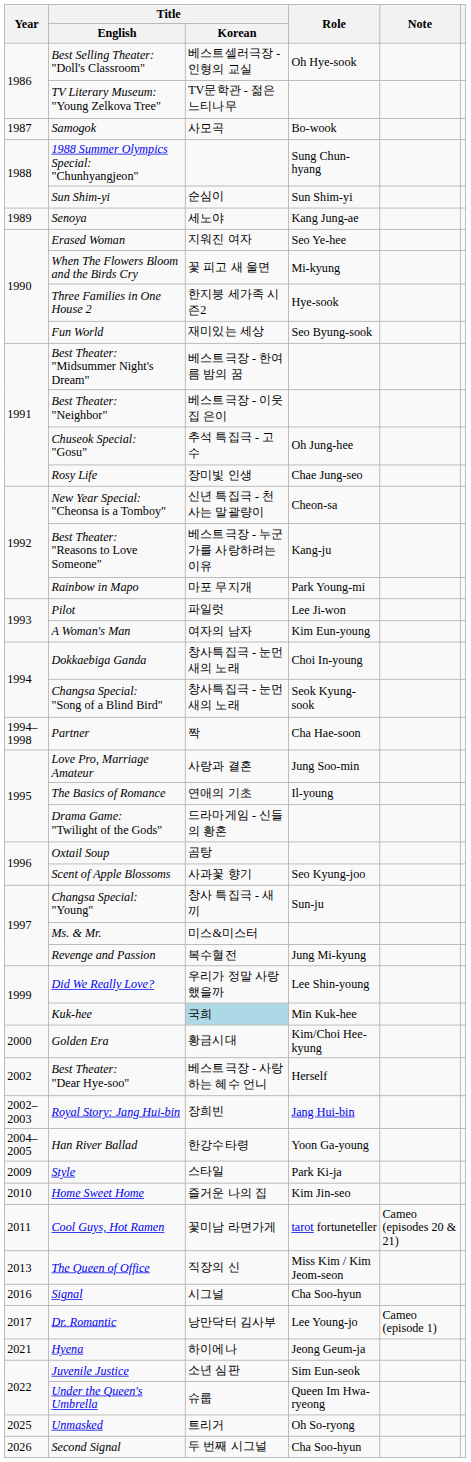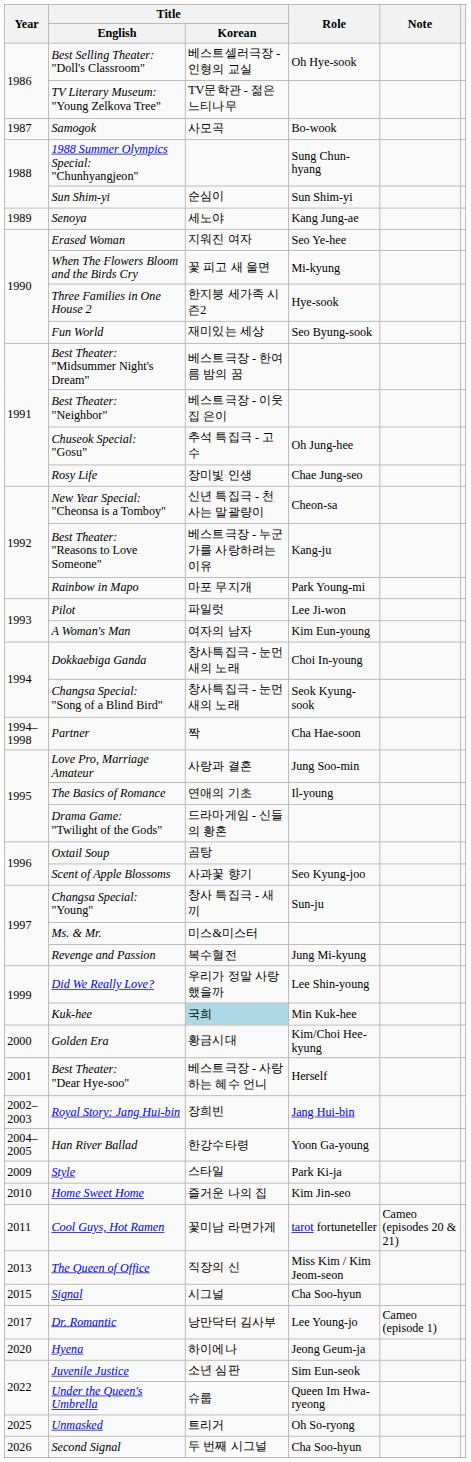Best Theater: "Dear Hye-soo" | Year: 2002 -> 2001
Signal | Year: 2016 -> 2015
Hyena | Year: 2021 -> 2020
